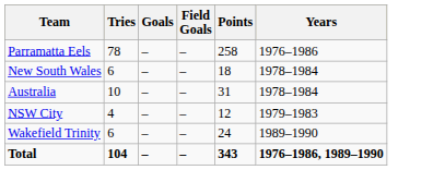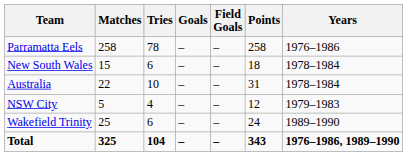+ column: Matches | 258 | 15 | 22 | 5 | 25 | 325
